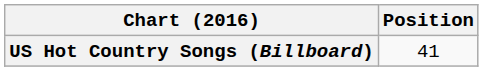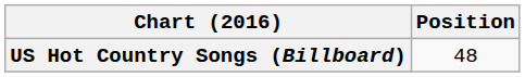US Hot Country Songs (Billboard) | Position: 41 -> 48
